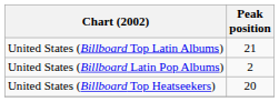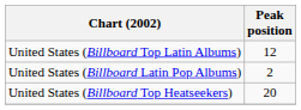United States (Billboard Top Latin Albums) | Peak position: 21 -> 12
